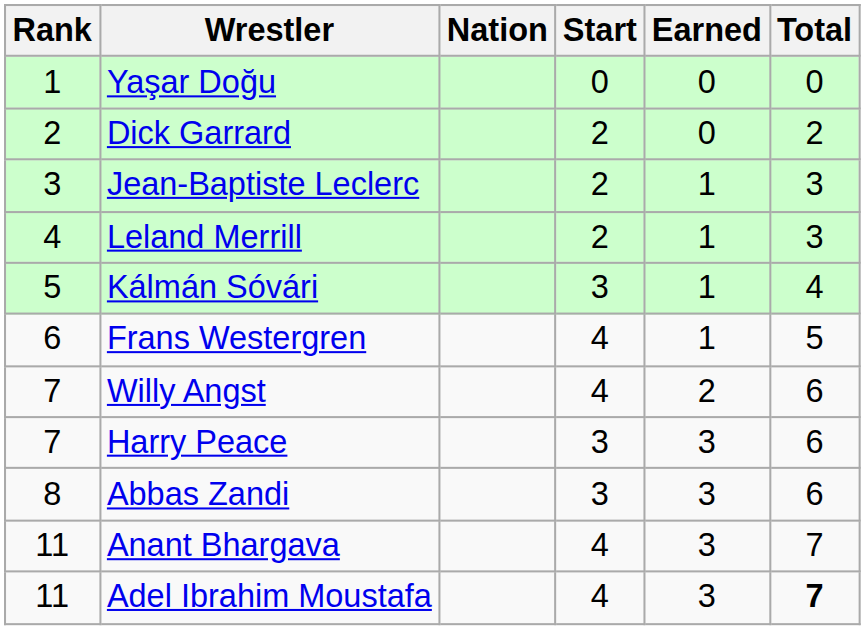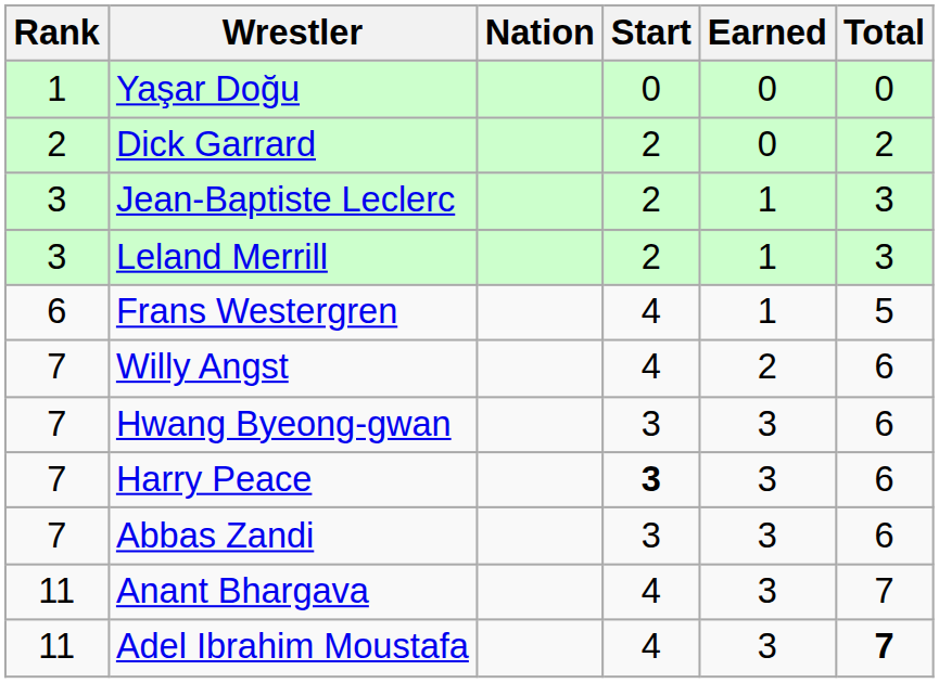Leland Merrill | Rank: 4 -> 3
- row: 5 | Kálmán Sóvári | 3 | 1 | 4
+ row: 7 | Hwang Byeong-gwan | 3 | 3 | 6
Harry Peace | Start: normal -> bold
Abbas Zandi | Rank: 8 -> 7
